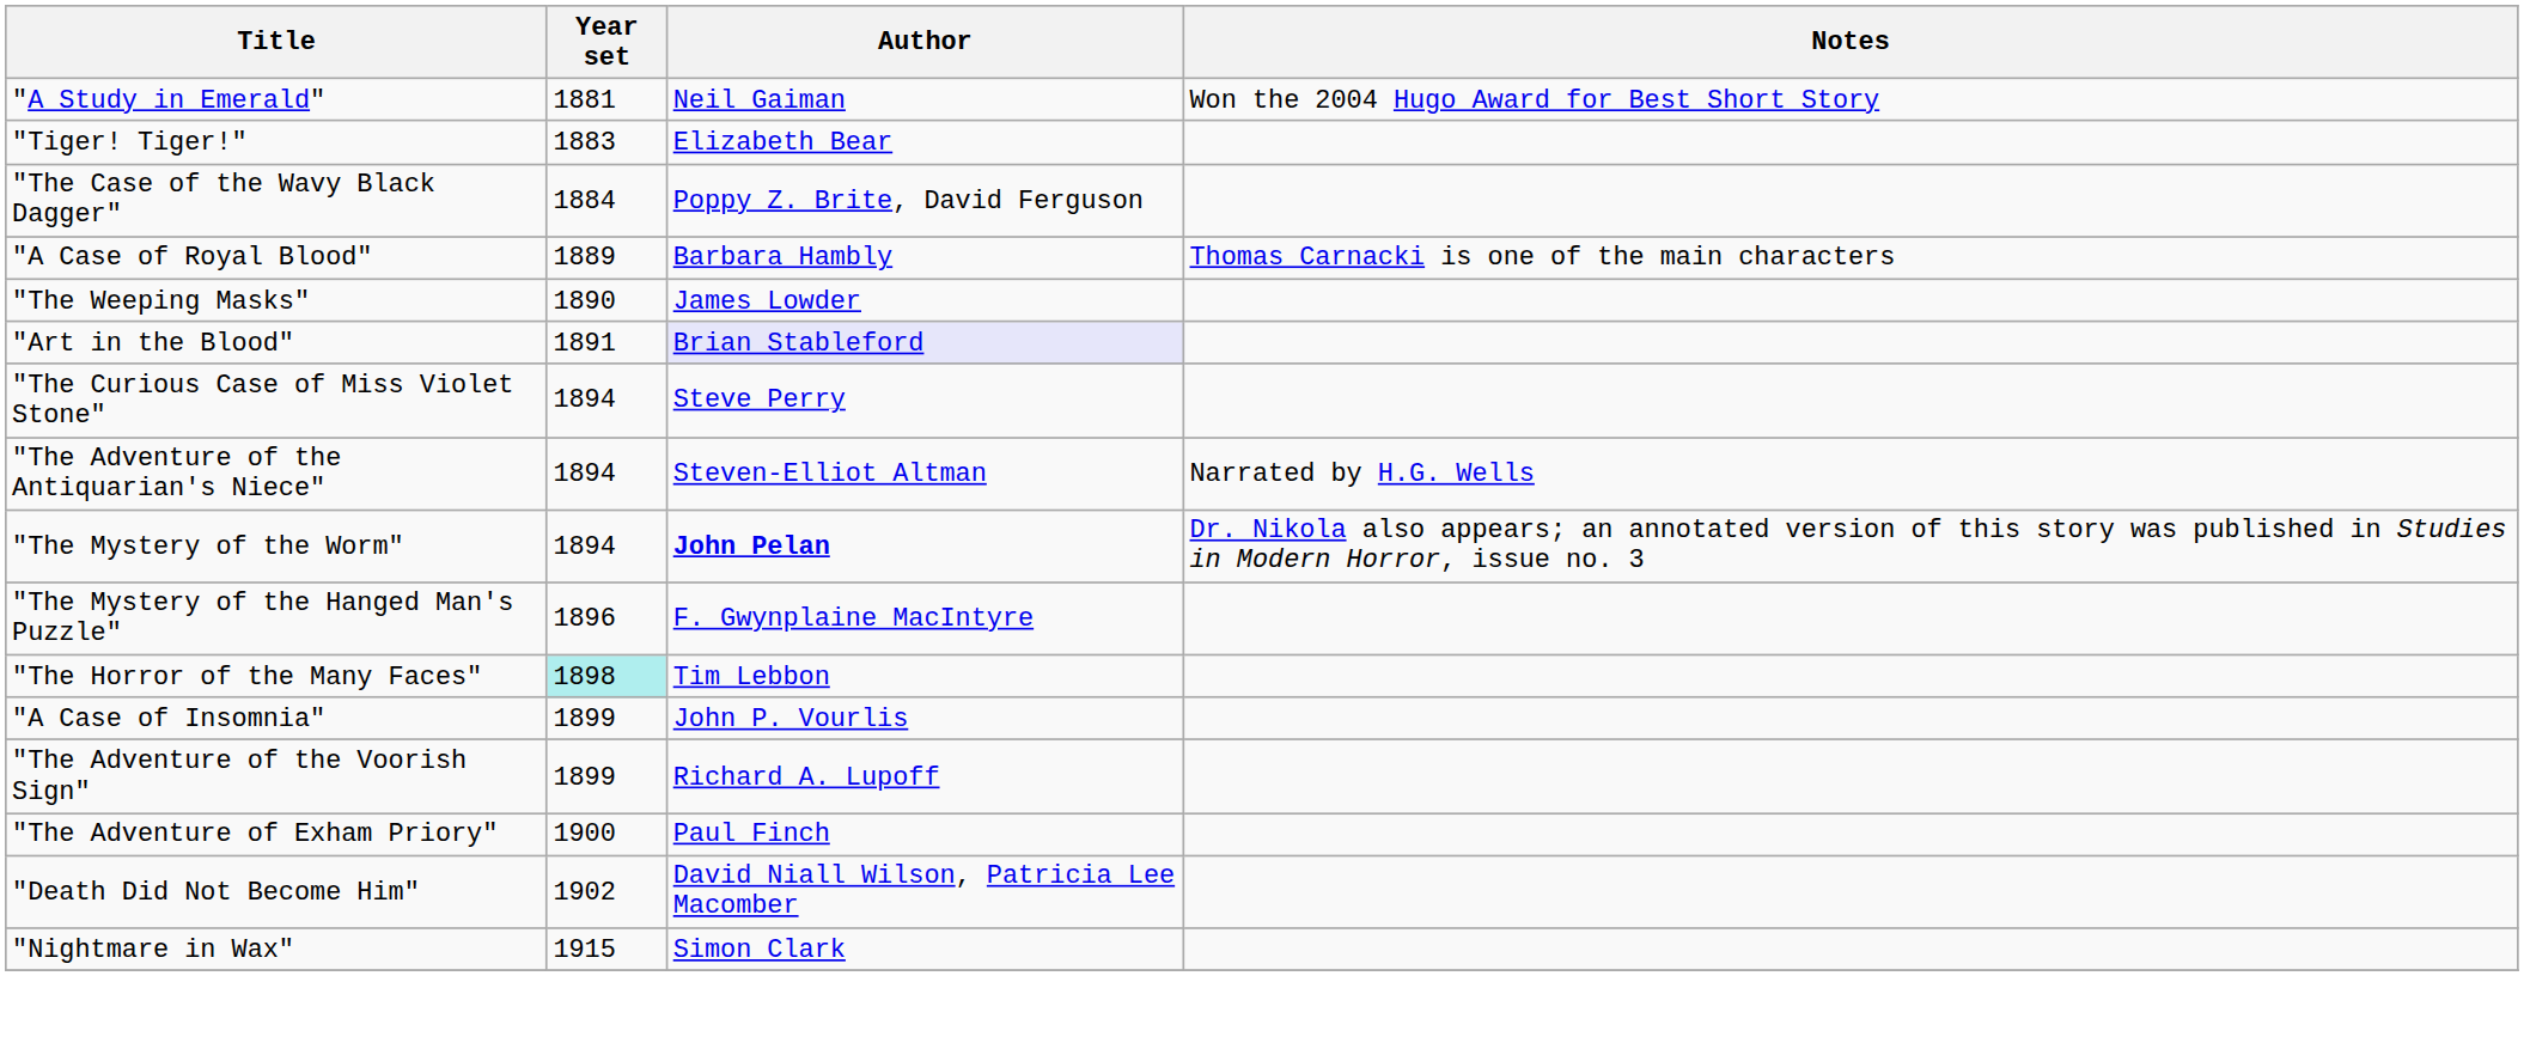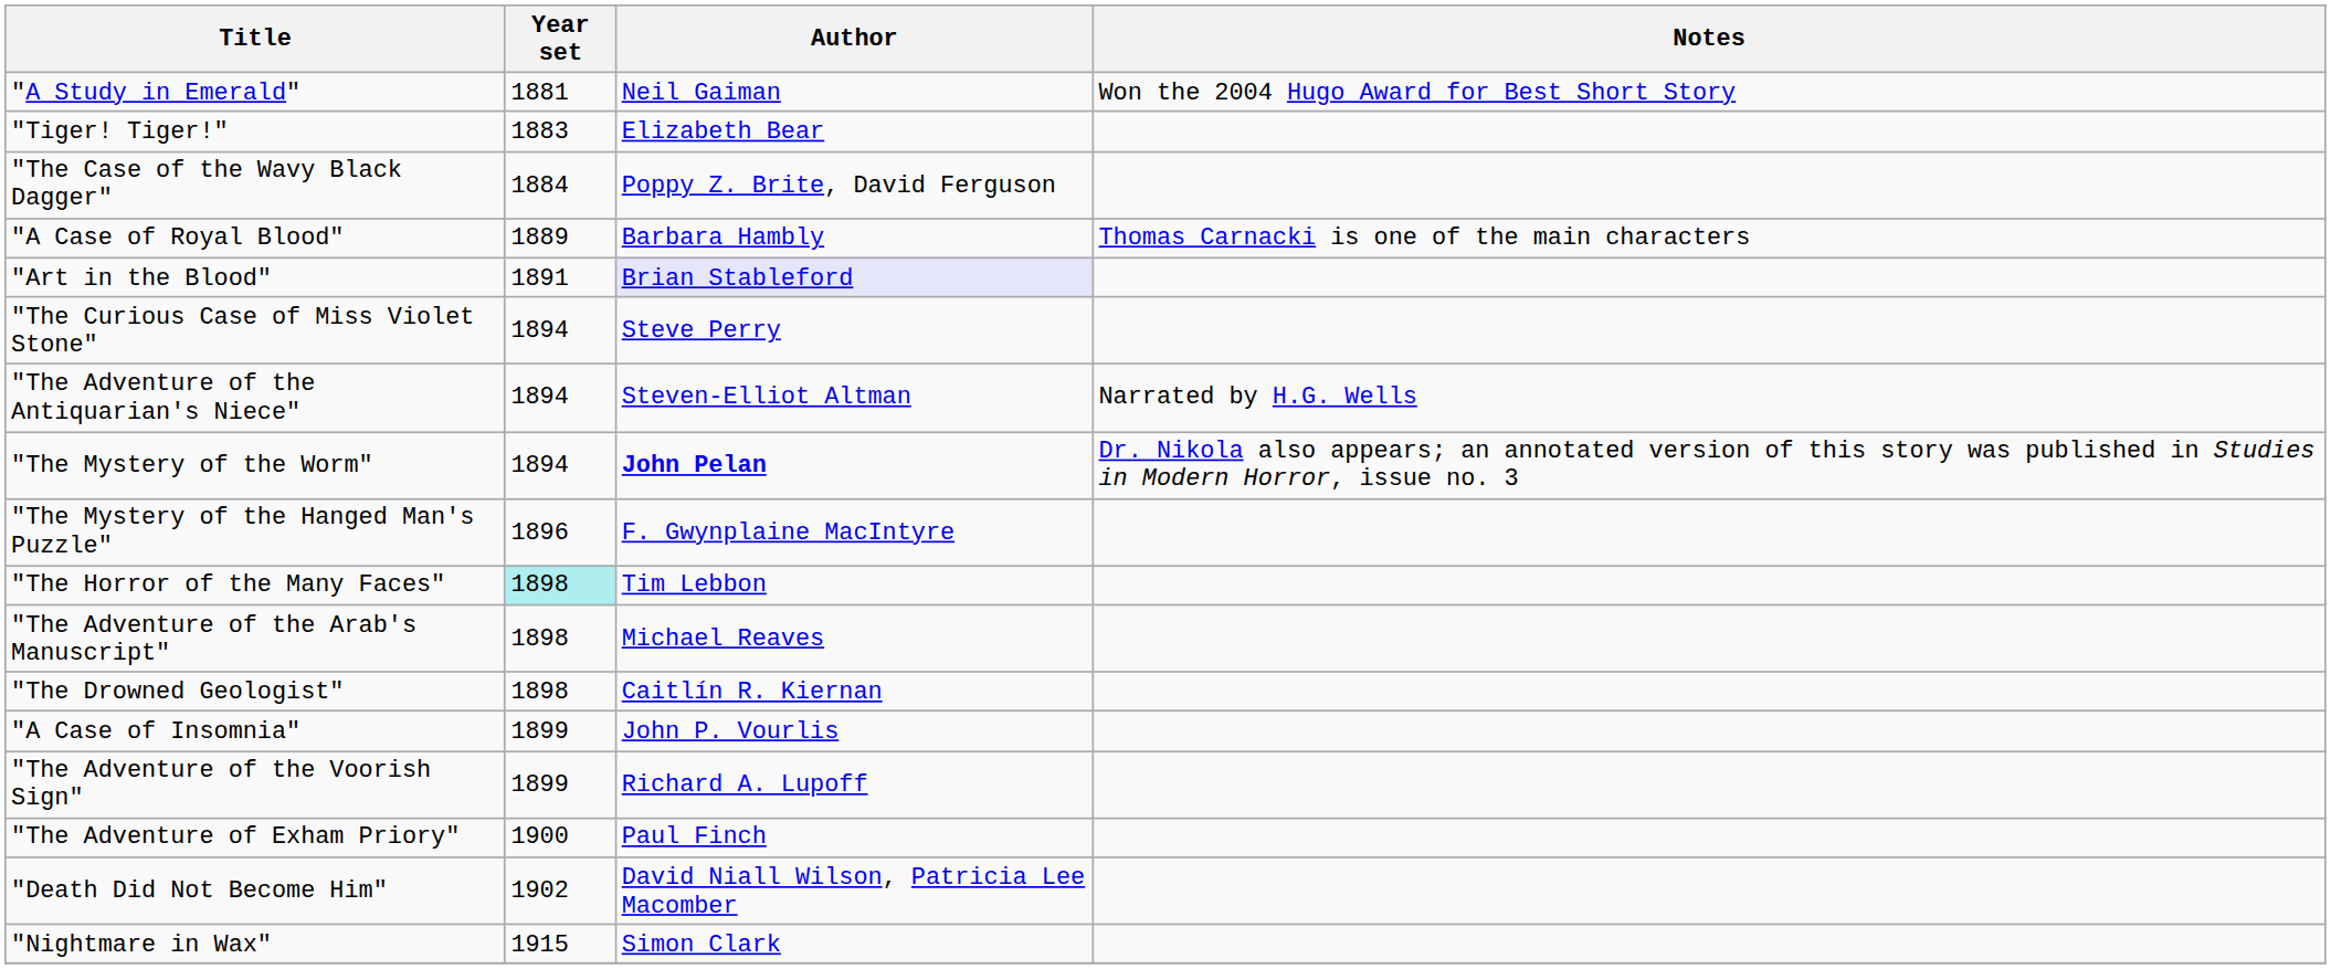- row: "The Weeping Masks" | 1890 | James Lowder
+ row: "The Adventure of the Arab's Manuscript" | 1898 | Michael Reaves
+ row: "The Drowned Geologist" | 1898 | Caitlín R. Kiernan
